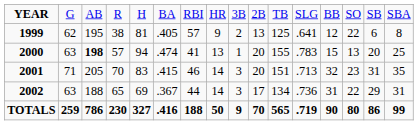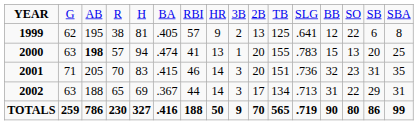2001 | column 12: .713 -> .736
2002 | column 12: .736 -> .713
